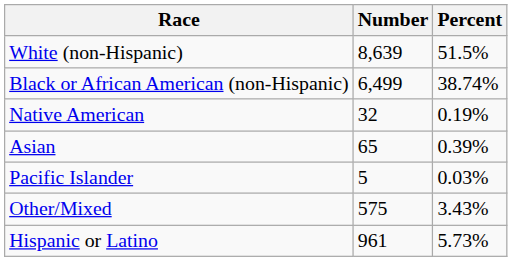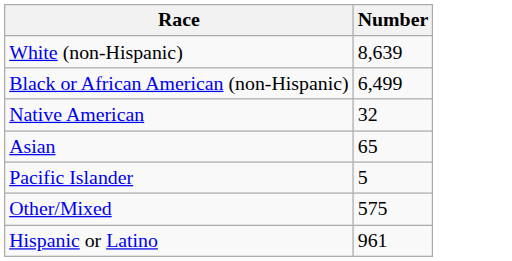- column: Percent | 51.5% | 38.74% | 0.19% | 0.39% | 0.03% | 3.43% | 5.73%
